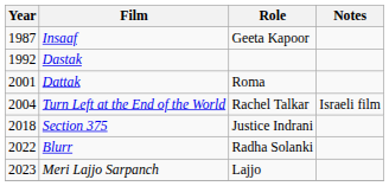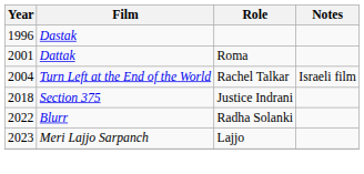- row: 1987 | Insaaf | Geeta Kapoor
Dastak | Year: 1992 -> 1996
